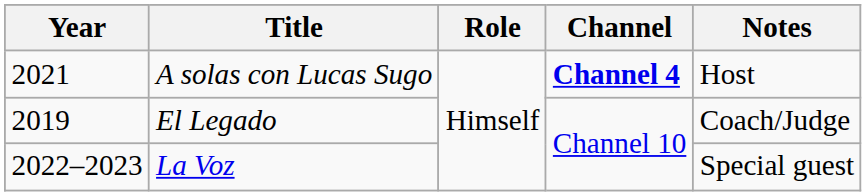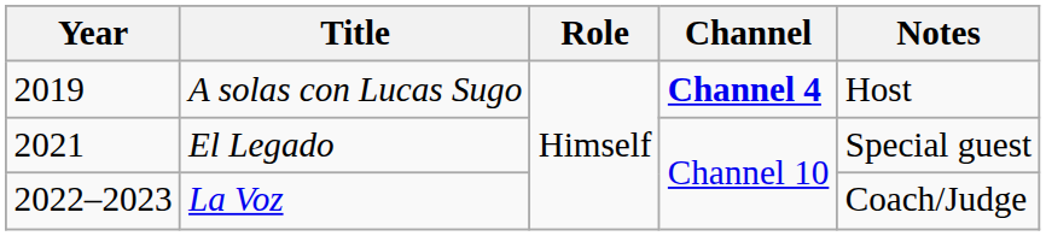A solas con Lucas Sugo | Year: 2021 -> 2019
El Legado | Year: 2019 -> 2021
El Legado | Notes: Coach/Judge -> Special guest
La Voz | Notes: Special guest -> Coach/Judge
